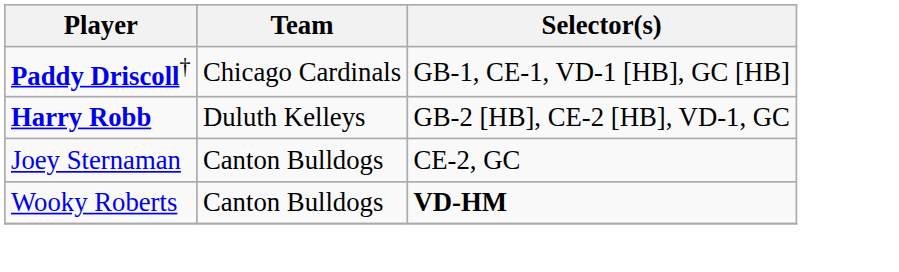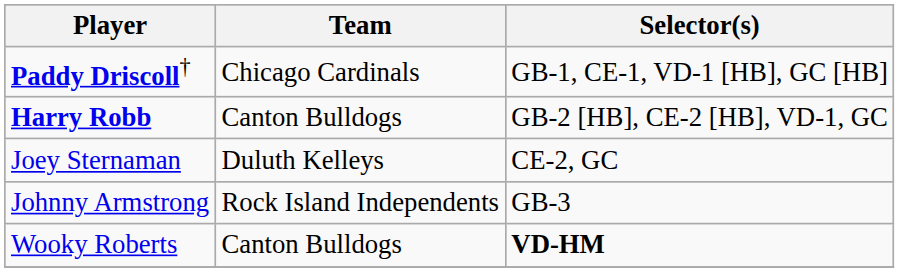Harry Robb | Team: Duluth Kelleys -> Canton Bulldogs
Joey Sternaman | Team: Canton Bulldogs -> Duluth Kelleys
+ row: Johnny Armstrong | Rock Island Independents | GB-3
